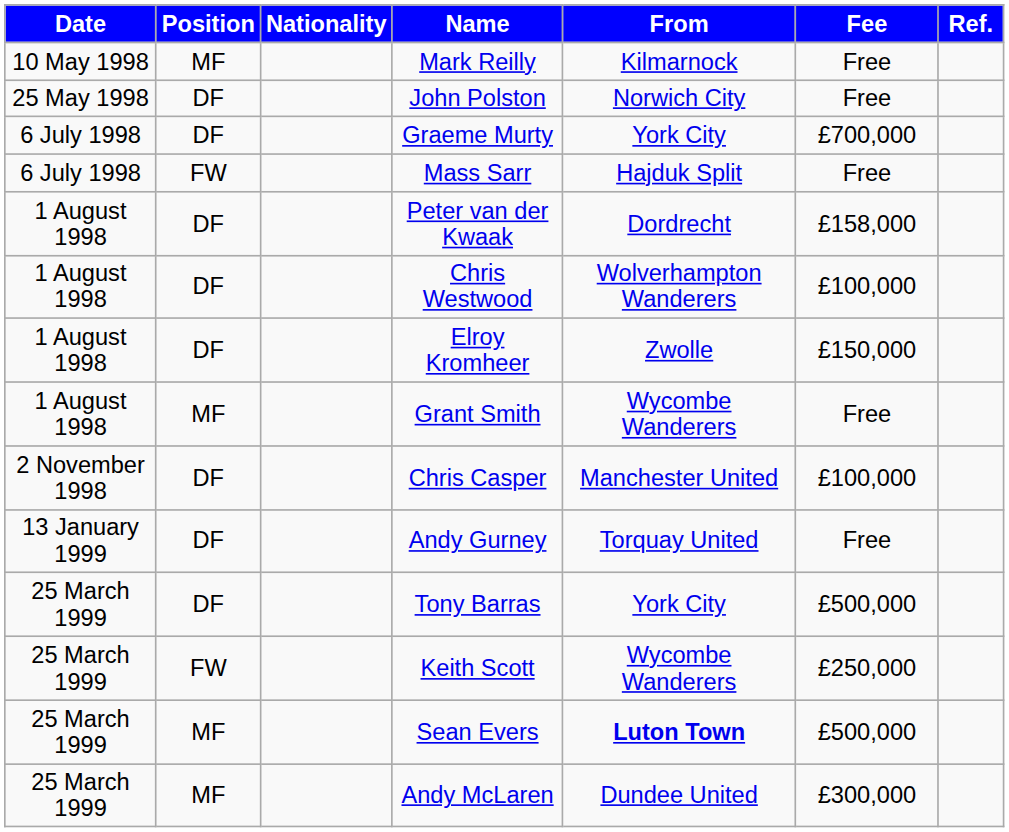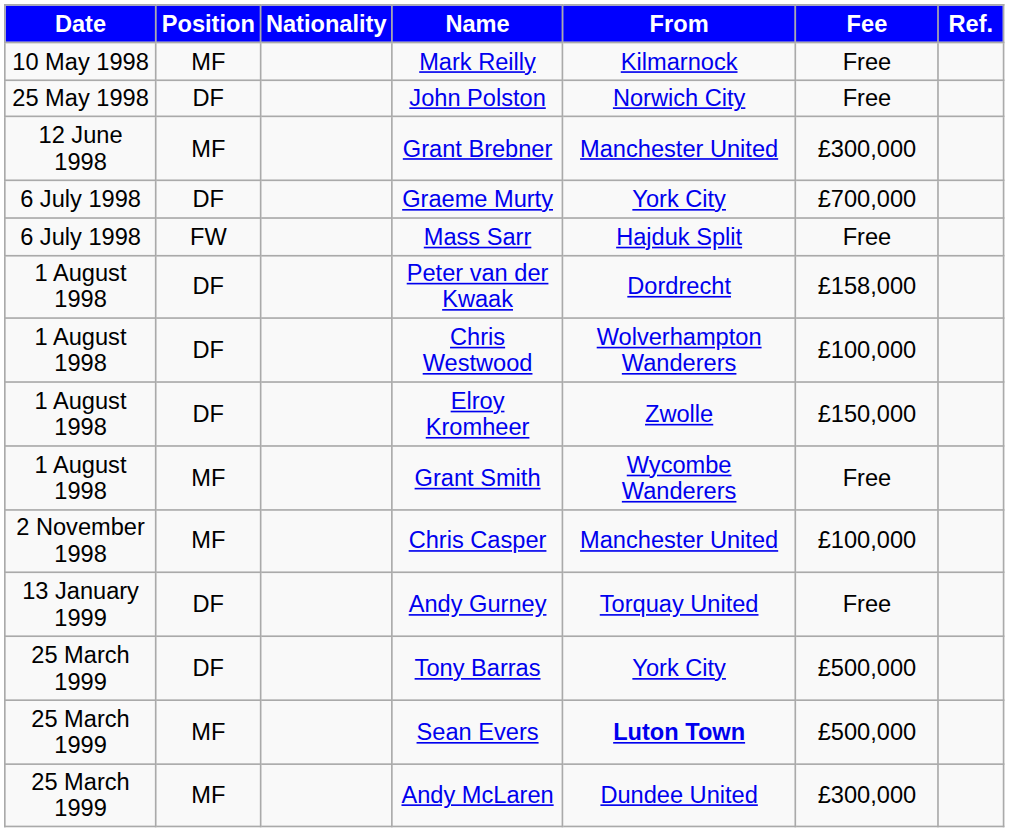+ row: 12 June 1998 | MF | Grant Brebner | Manchester United | £300,000
Chris Casper | Position: DF -> MF
- row: 25 March 1999 | FW | Keith Scott | Wycombe Wanderers | £250,000
